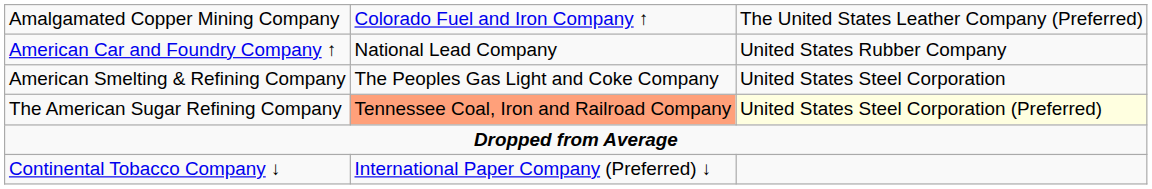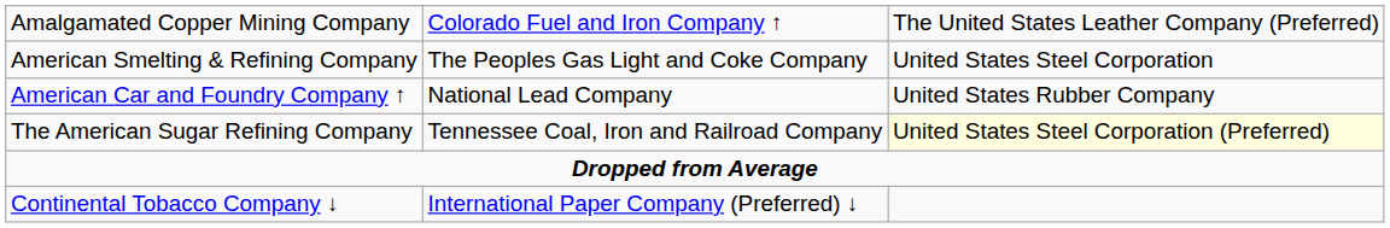rows swapped: American Car and Foundry Company ↑ <-> American Smelting & Refining Company
The American Sugar Refining Company | column 2: lightsalmon background -> no background
